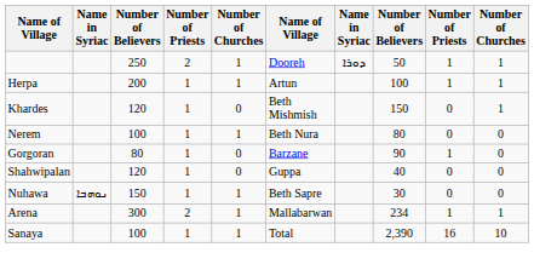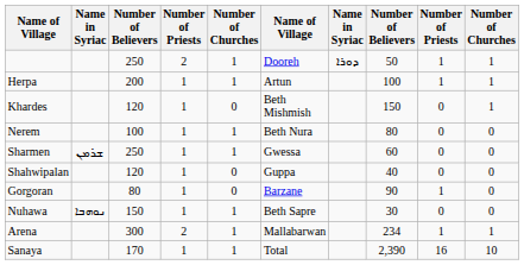+ row: Sharmen | ܫܪܡܢ | 250 | 1 | 1 | Gwessa | 60 | 0 | 0
rows swapped: Shahwipalan <-> Gorgoran
Sanaya | column 3: 100 -> 170
